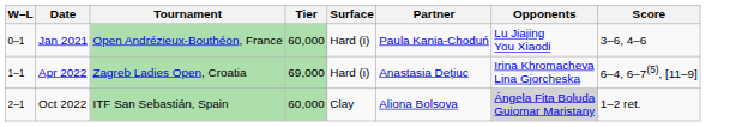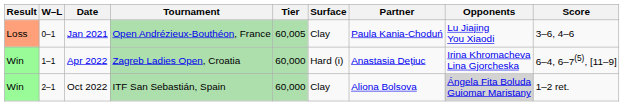+ column: Result | Loss | Win | Win
Jan 2021 | Tier: 60,000 -> 60,005
Jan 2021 | Surface: Hard (i) -> Clay
Apr 2022 | Tier: 69,000 -> 60,000
